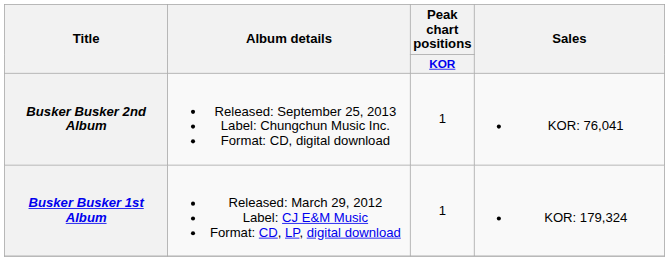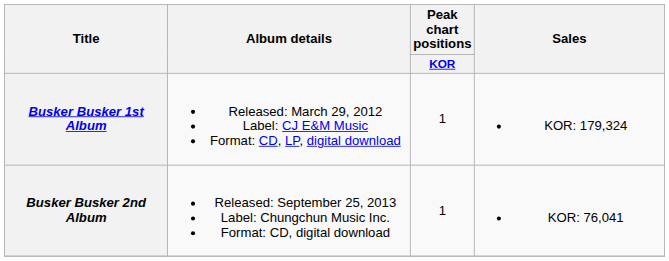rows swapped: Busker Busker 1st Album <-> Busker Busker 2nd Album
